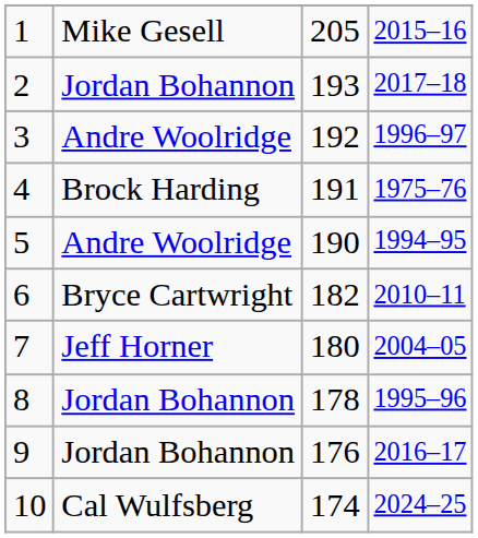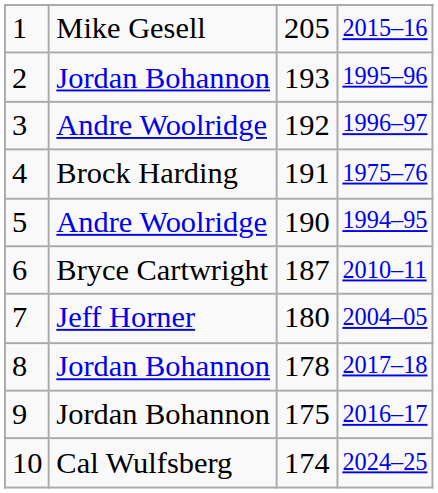2 | column 4: 2017–18 -> 1995–96
6 | column 3: 182 -> 187
8 | column 4: 1995–96 -> 2017–18
9 | column 3: 176 -> 175
